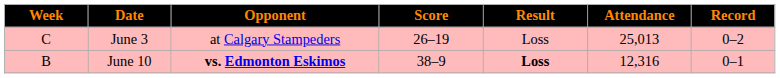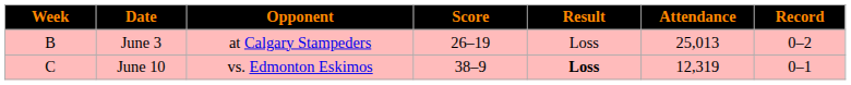June 3 | Week: C -> B
June 10 | Week: B -> C
June 10 | Opponent: bold -> normal
June 10 | Attendance: 12,316 -> 12,319
